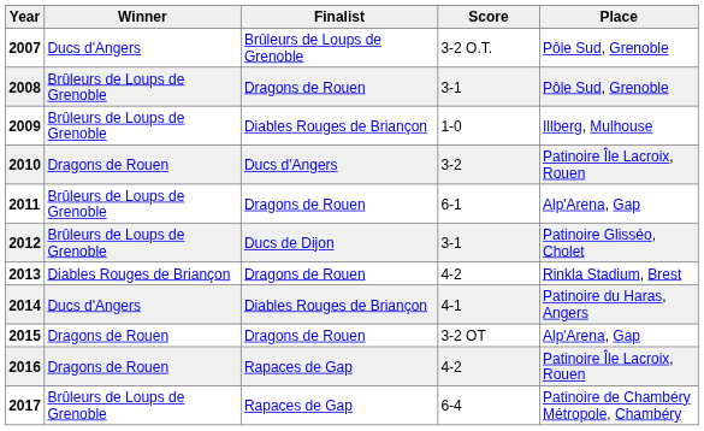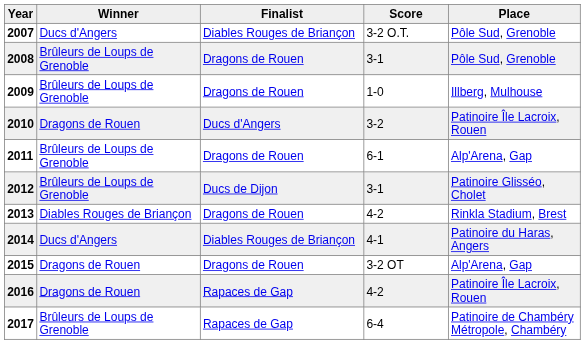2007 | Finalist: Brûleurs de Loups de Grenoble -> Diables Rouges de Briançon
2009 | Finalist: Diables Rouges de Briançon -> Dragons de Rouen
